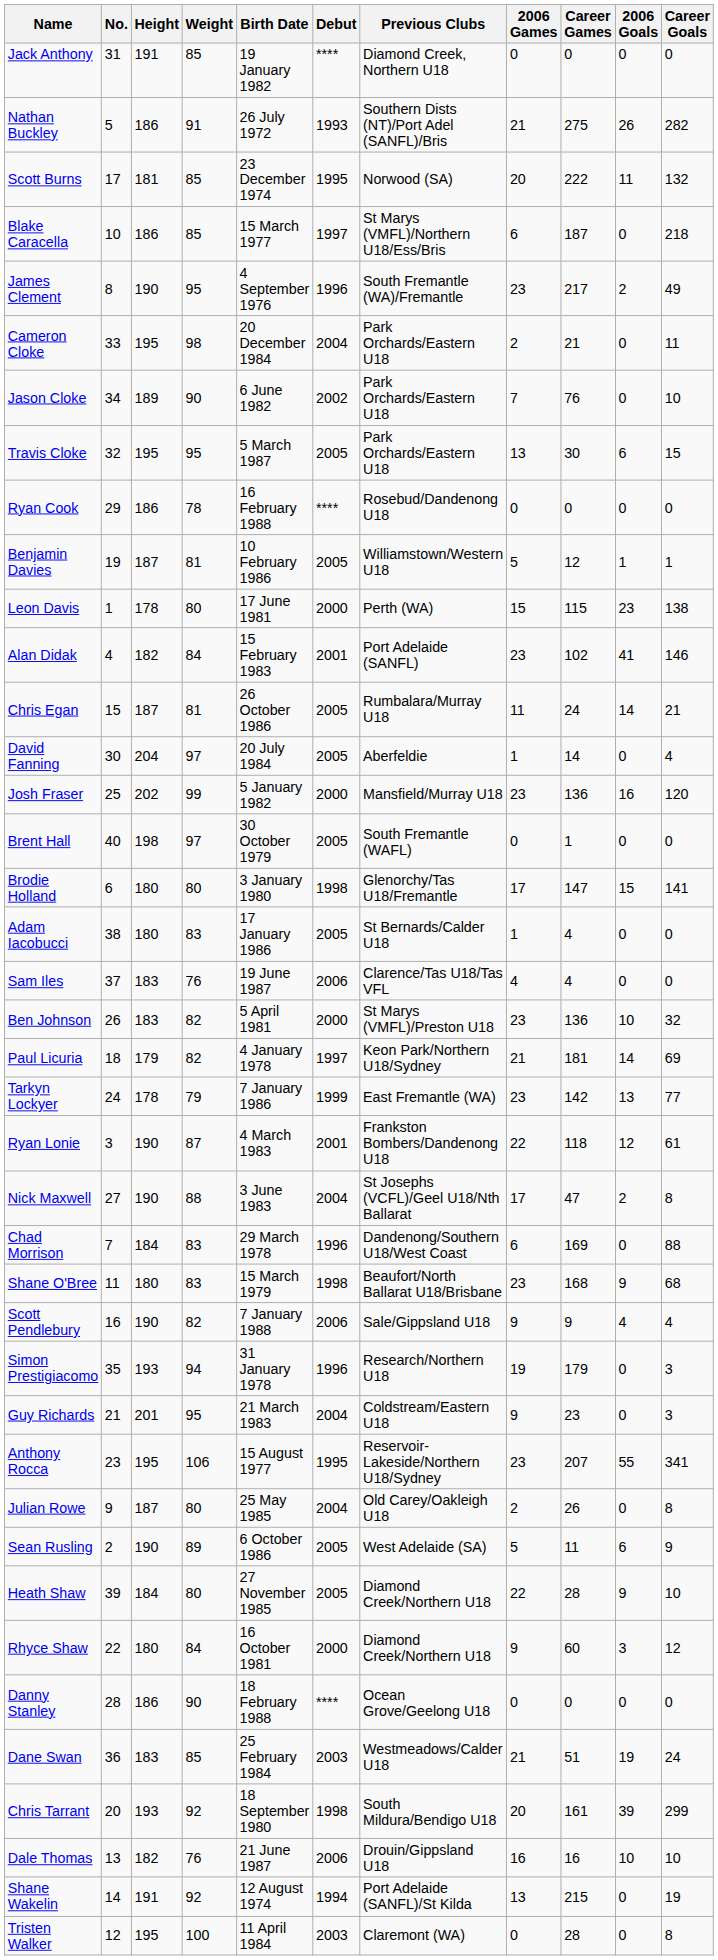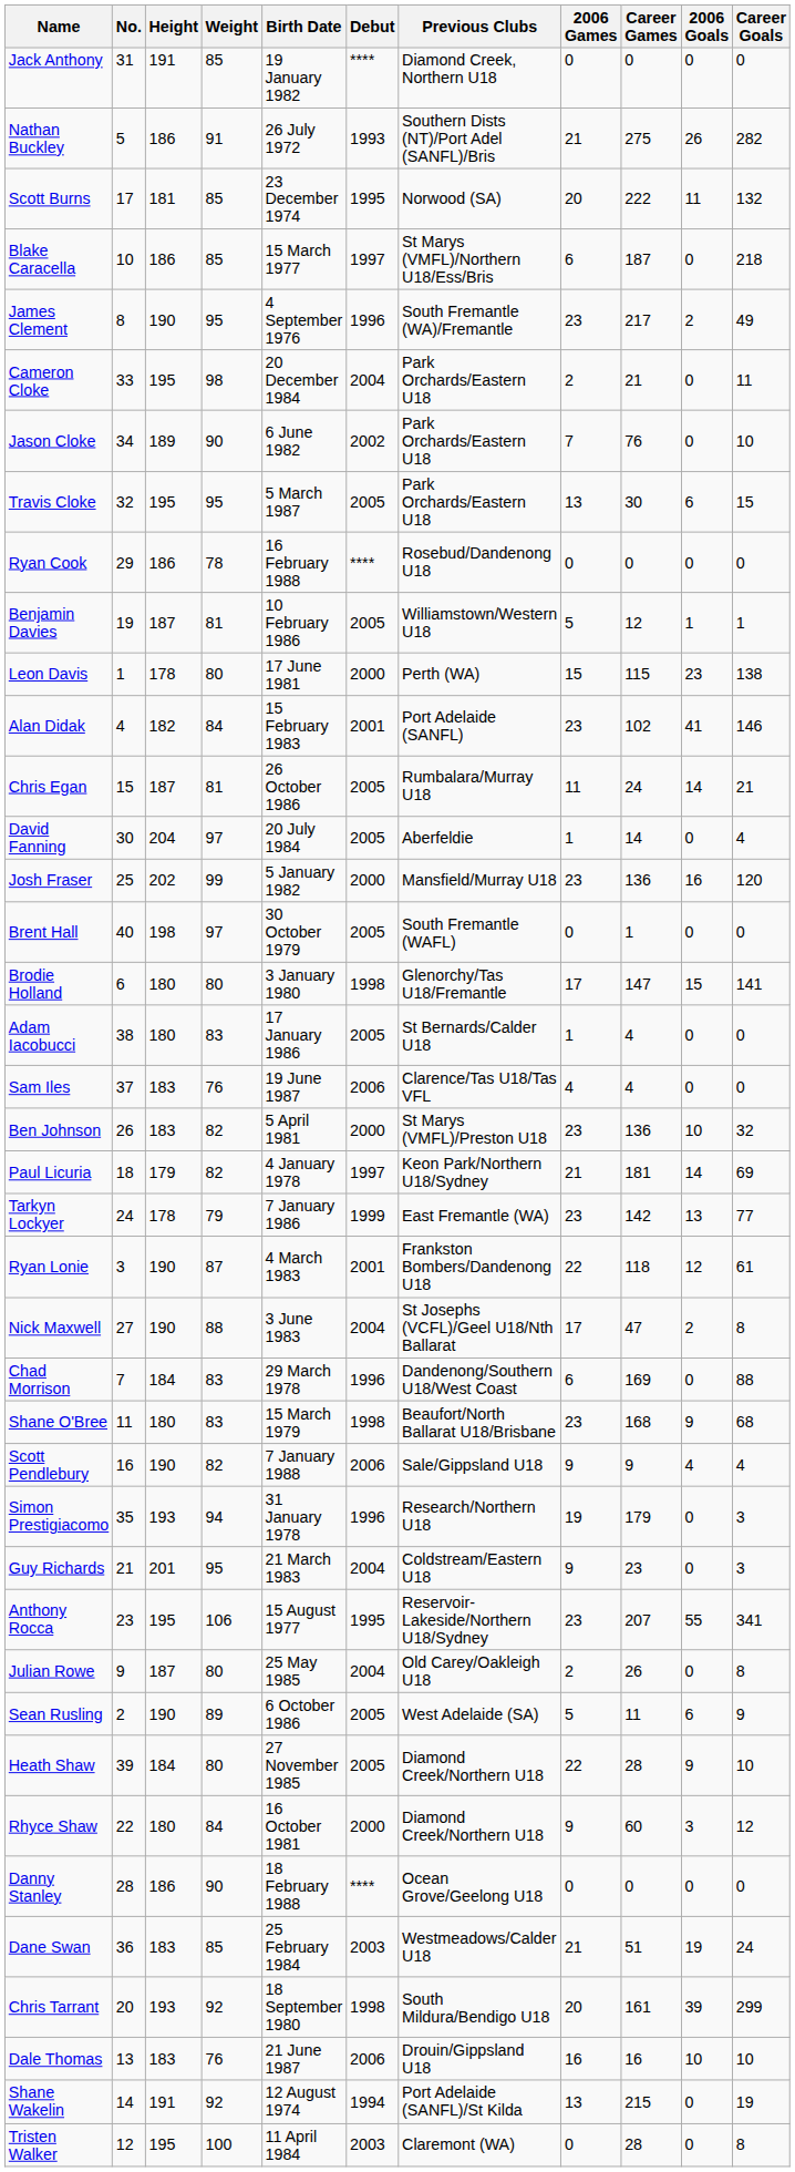Dale Thomas | Height: 182 -> 183
